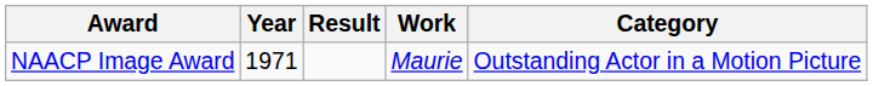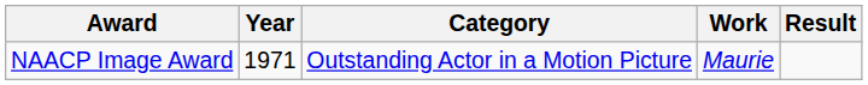columns swapped: Category <-> Result
